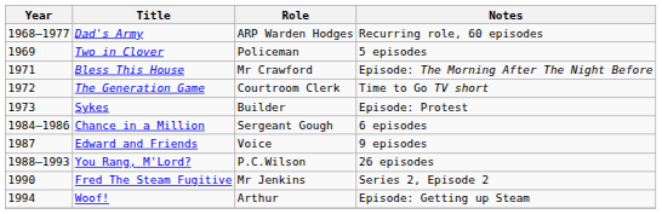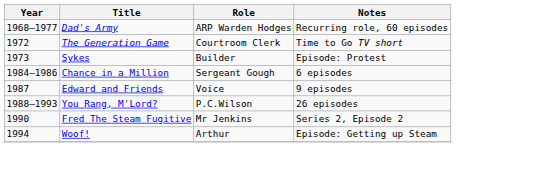- row: 1969 | Two in Clover | Policeman | 5 episodes
- row: 1971 | Bless This House | Mr Crawford | Episode: The Morning After The Night Before
